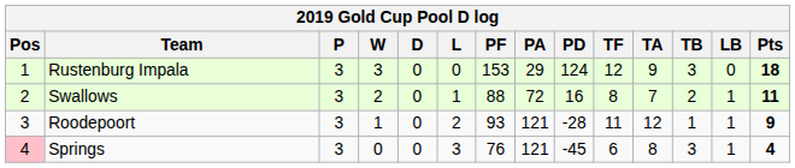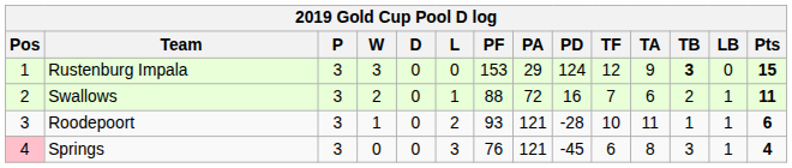Rustenburg Impala | TB: normal -> bold
Rustenburg Impala | Pts: 18 -> 15
Swallows | TF: 8 -> 7
Swallows | TA: 7 -> 6
Roodepoort | TF: 11 -> 10
Roodepoort | TA: 12 -> 11
Roodepoort | Pts: 9 -> 6
